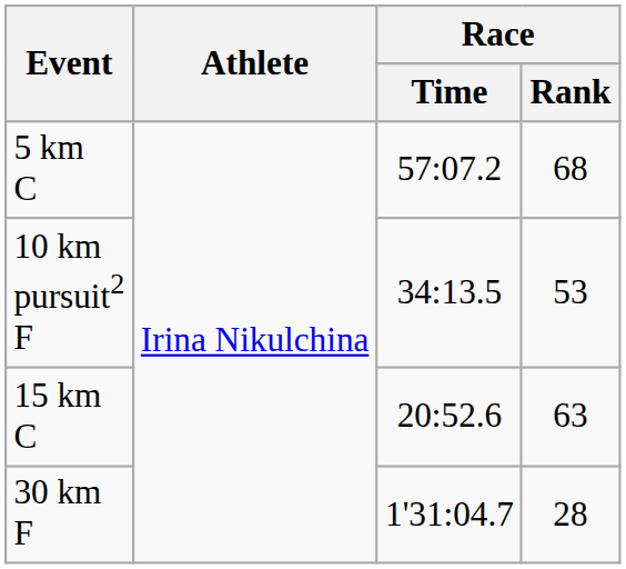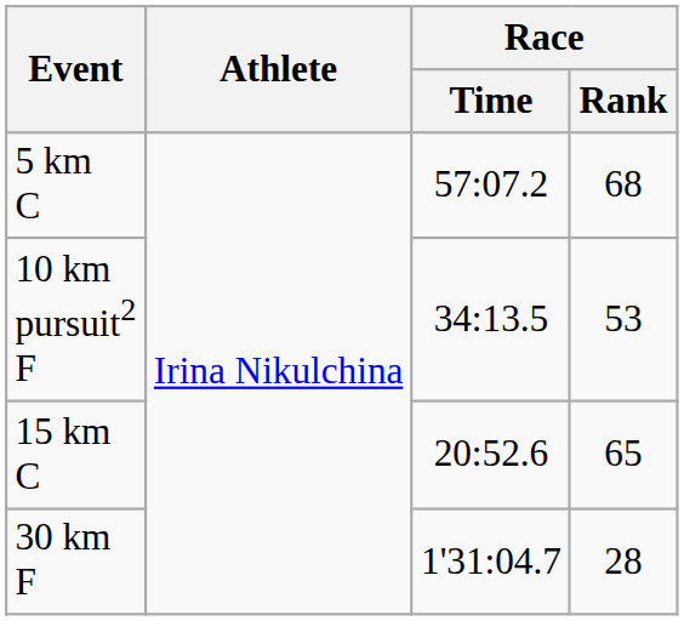15 km C | Race / Rank: 63 -> 65
